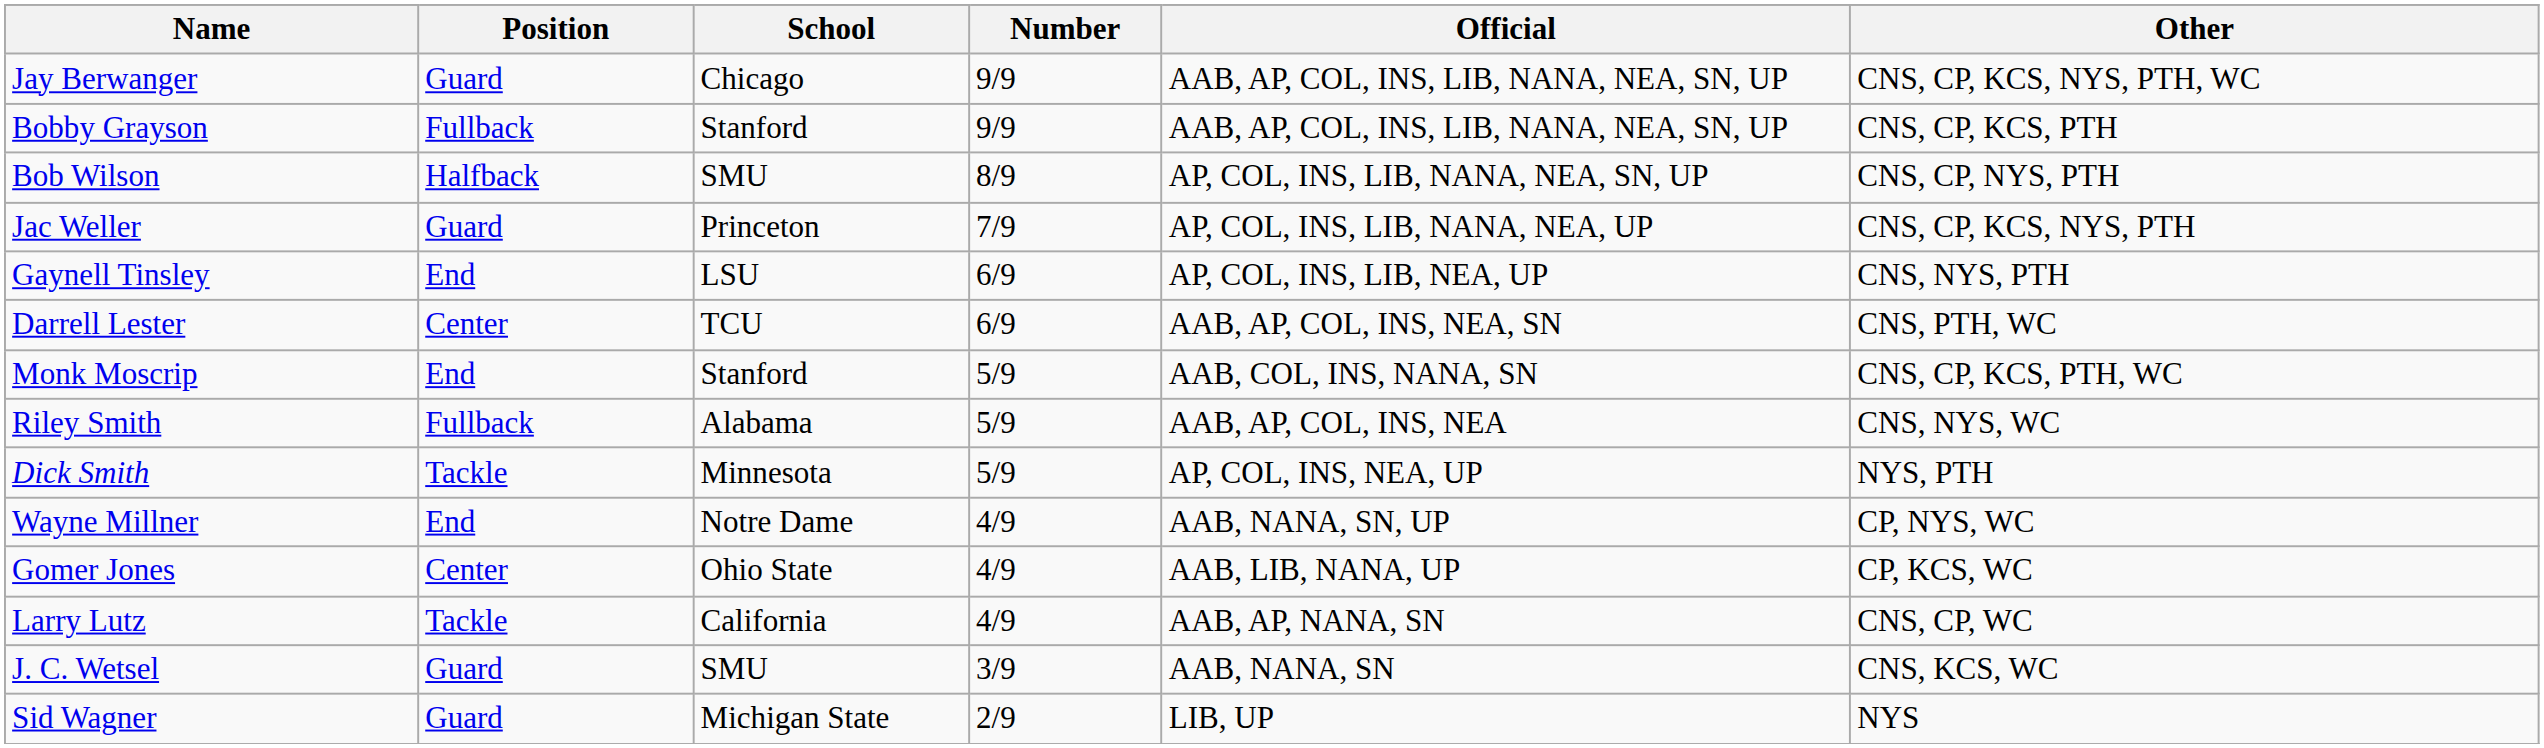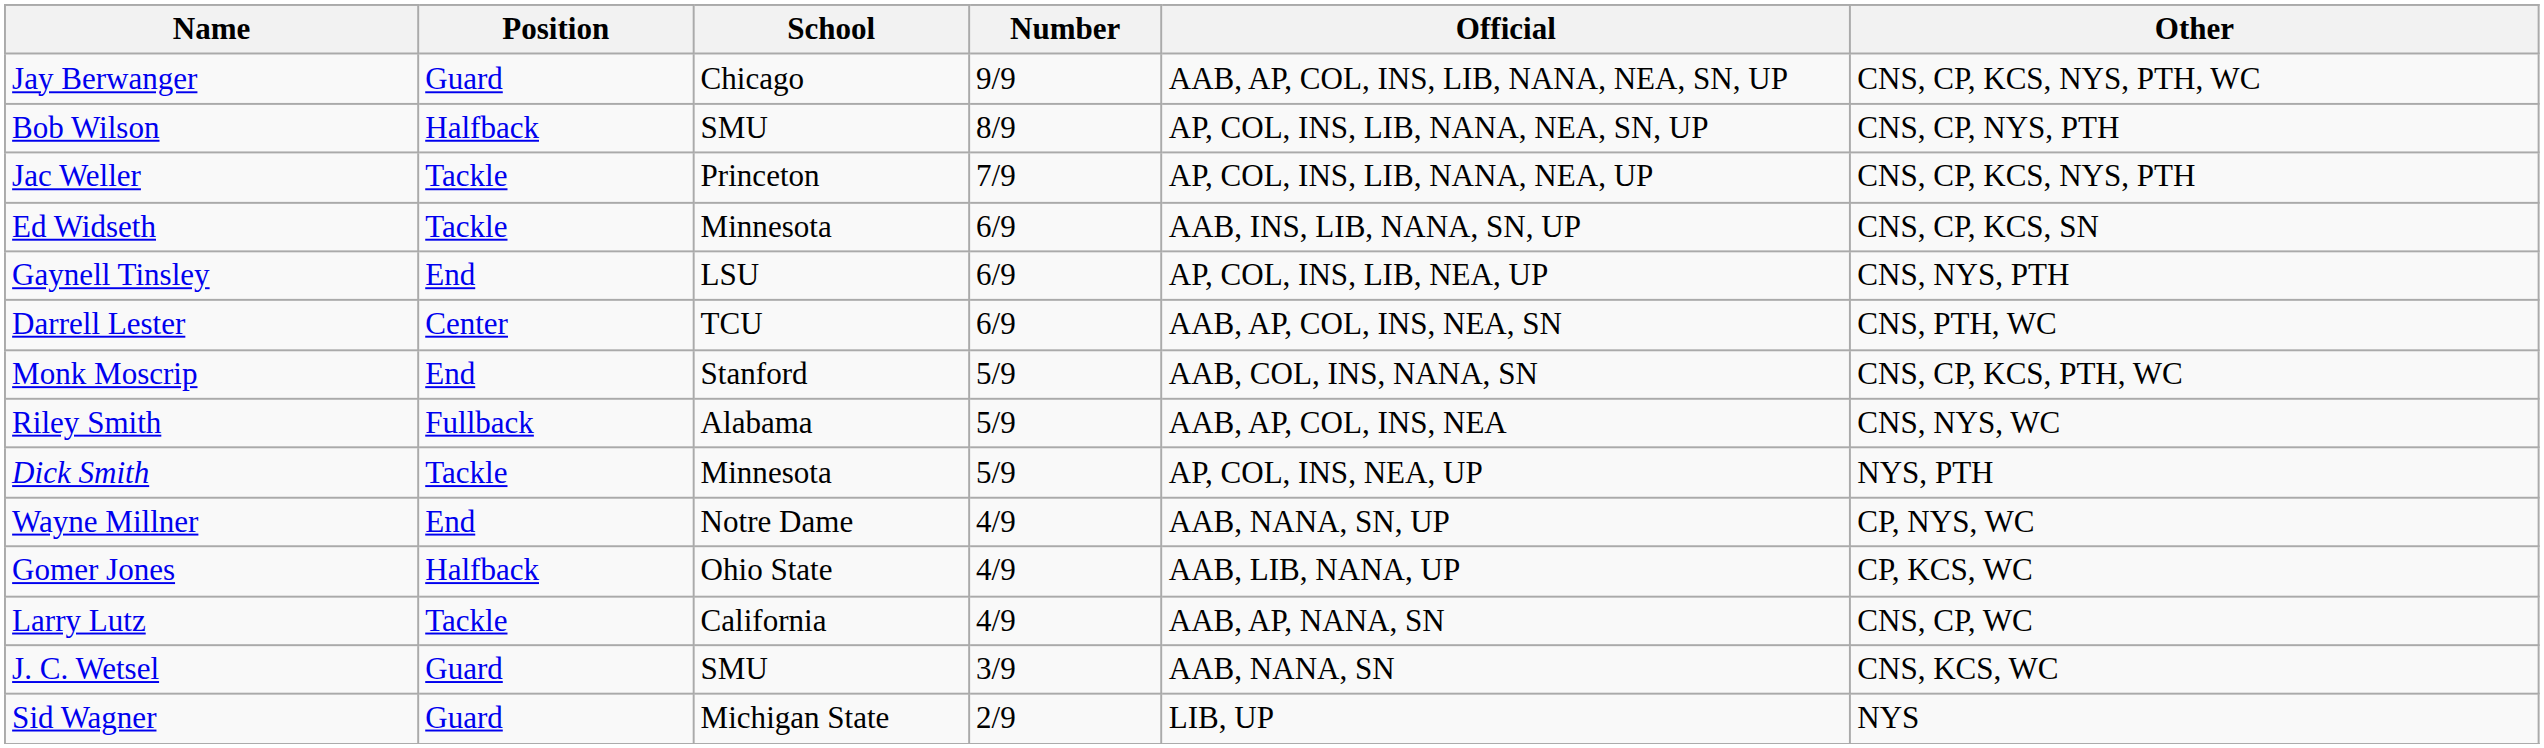- row: Bobby Grayson | Fullback | Stanford | 9/9 | AAB, AP, COL, INS, LIB, NANA, NEA, SN, UP | CNS, CP, KCS, PTH
Jac Weller | Position: Guard -> Tackle
+ row: Ed Widseth | Tackle | Minnesota | 6/9 | AAB, INS, LIB, NANA, SN, UP | CNS, CP, KCS, SN
Gomer Jones | Position: Center -> Halfback
